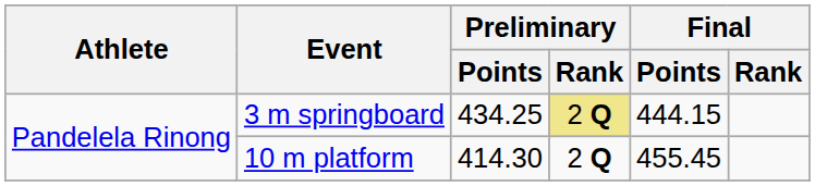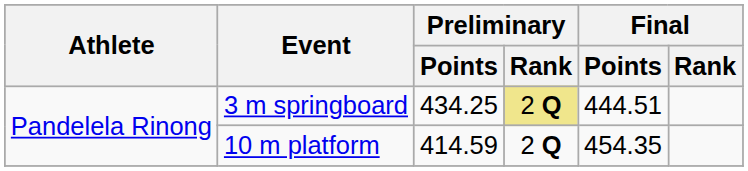3 m springboard | Final / Points: 444.15 -> 444.51
10 m platform | Preliminary / Points: 414.30 -> 414.59
10 m platform | Final / Points: 455.45 -> 454.35
